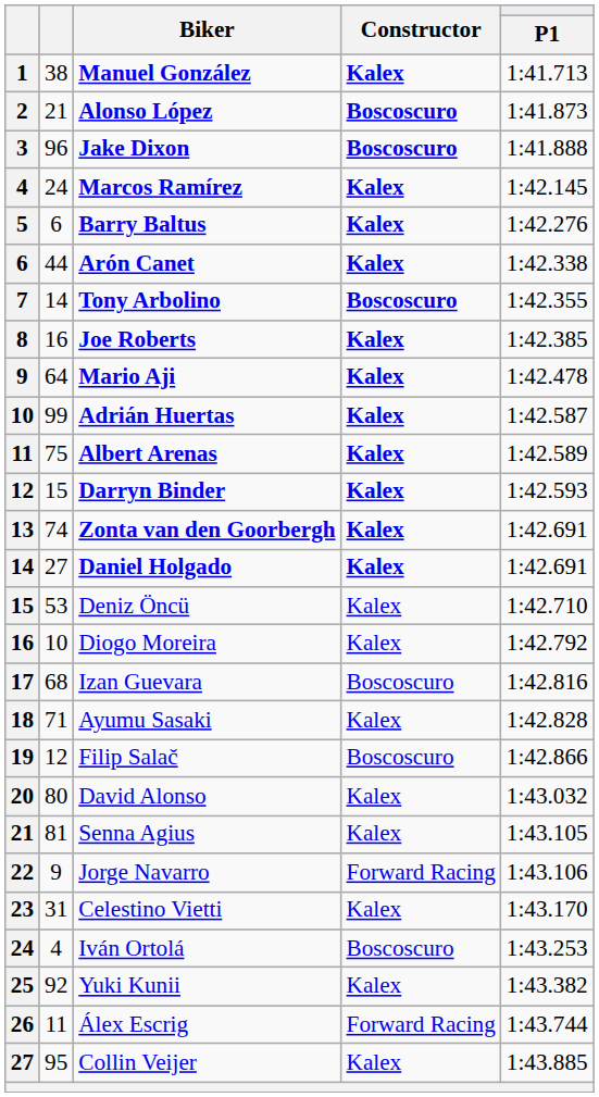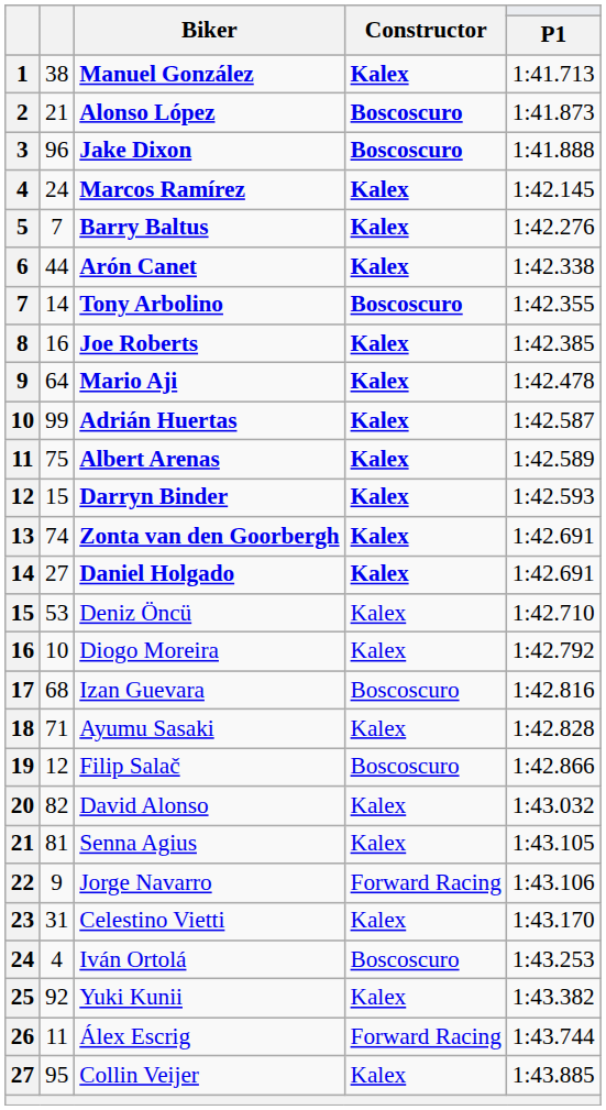Barry Baltus | column 2: 6 -> 7
David Alonso | column 2: 80 -> 82
